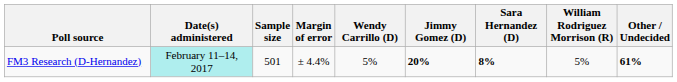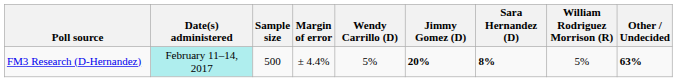FM3 Research (D-Hernandez) | Sample size: 501 -> 500
FM3 Research (D-Hernandez) | Other / Undecided: 61% -> 63%
